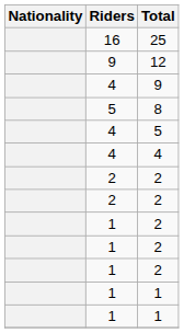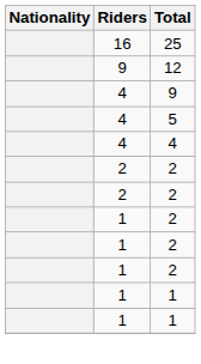- row: 5 | 8
